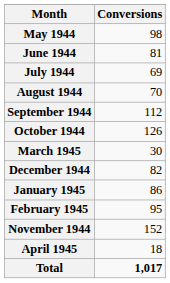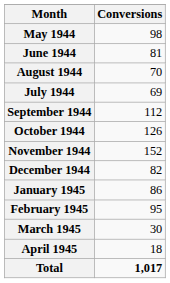rows swapped: July 1944 <-> August 1944
rows swapped: November 1944 <-> March 1945
